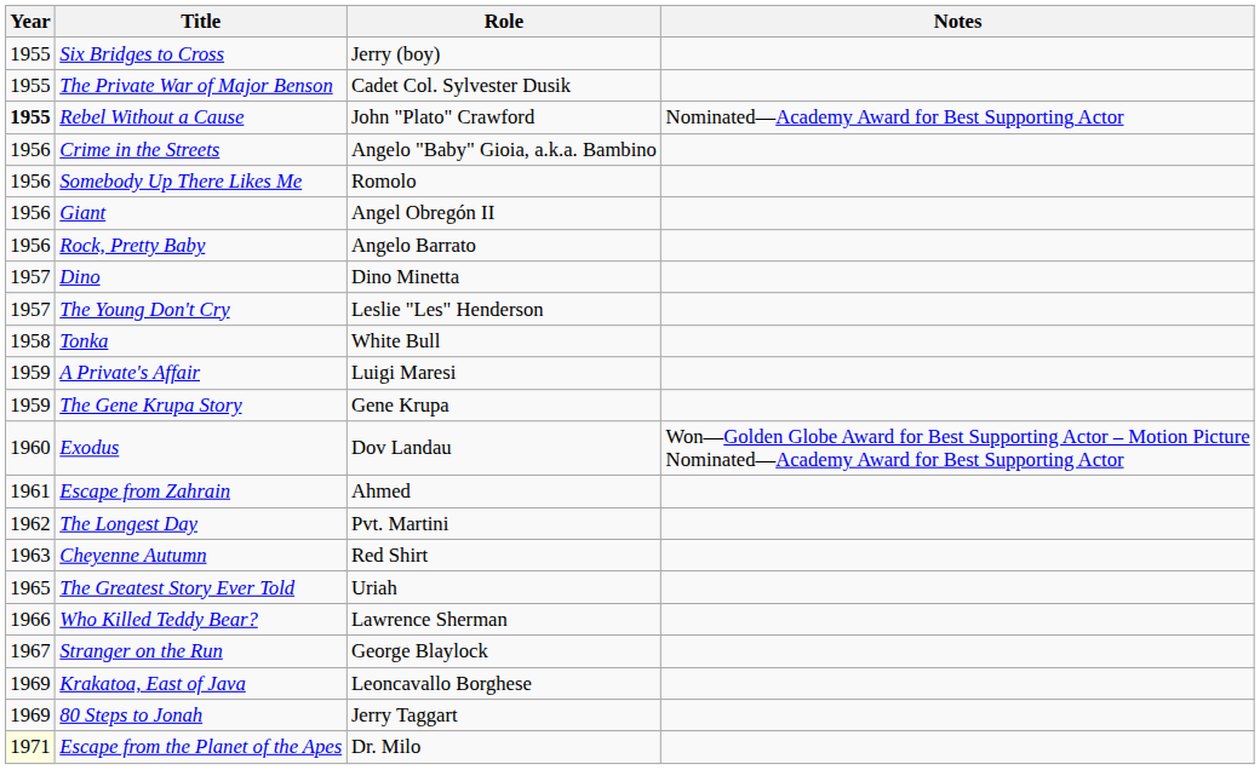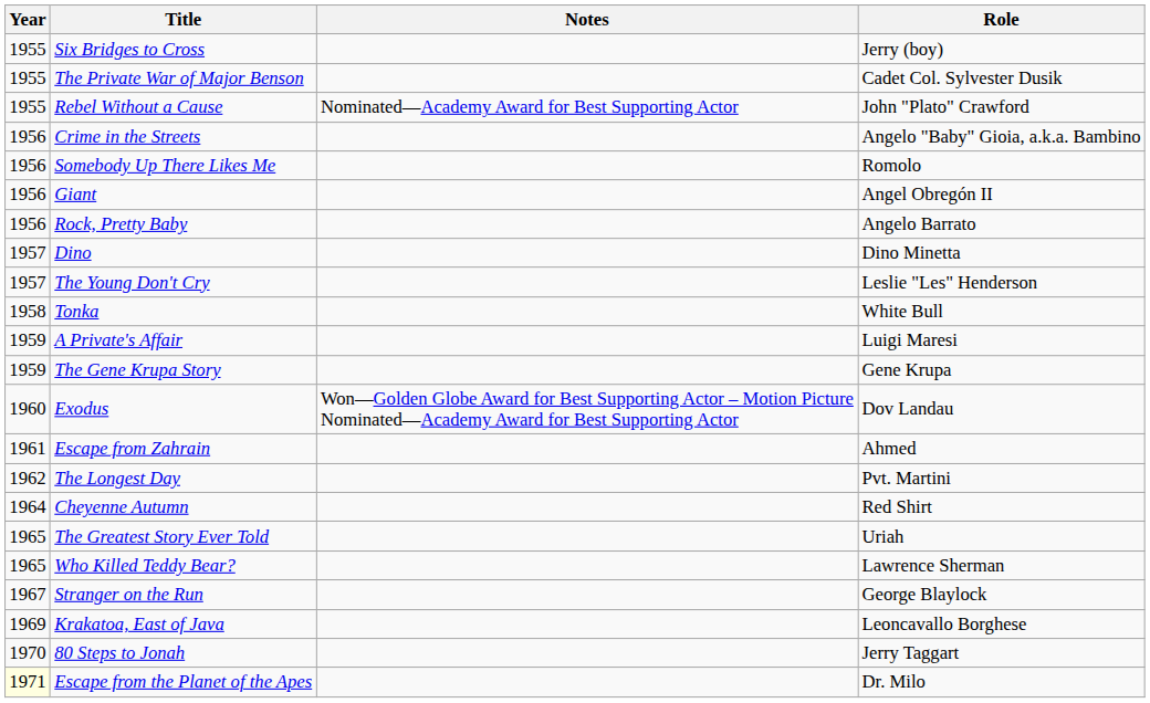columns swapped: Role <-> Notes
Rebel Without a Cause | Year: bold -> normal
Cheyenne Autumn | Year: 1963 -> 1964
Who Killed Teddy Bear? | Year: 1966 -> 1965
80 Steps to Jonah | Year: 1969 -> 1970
